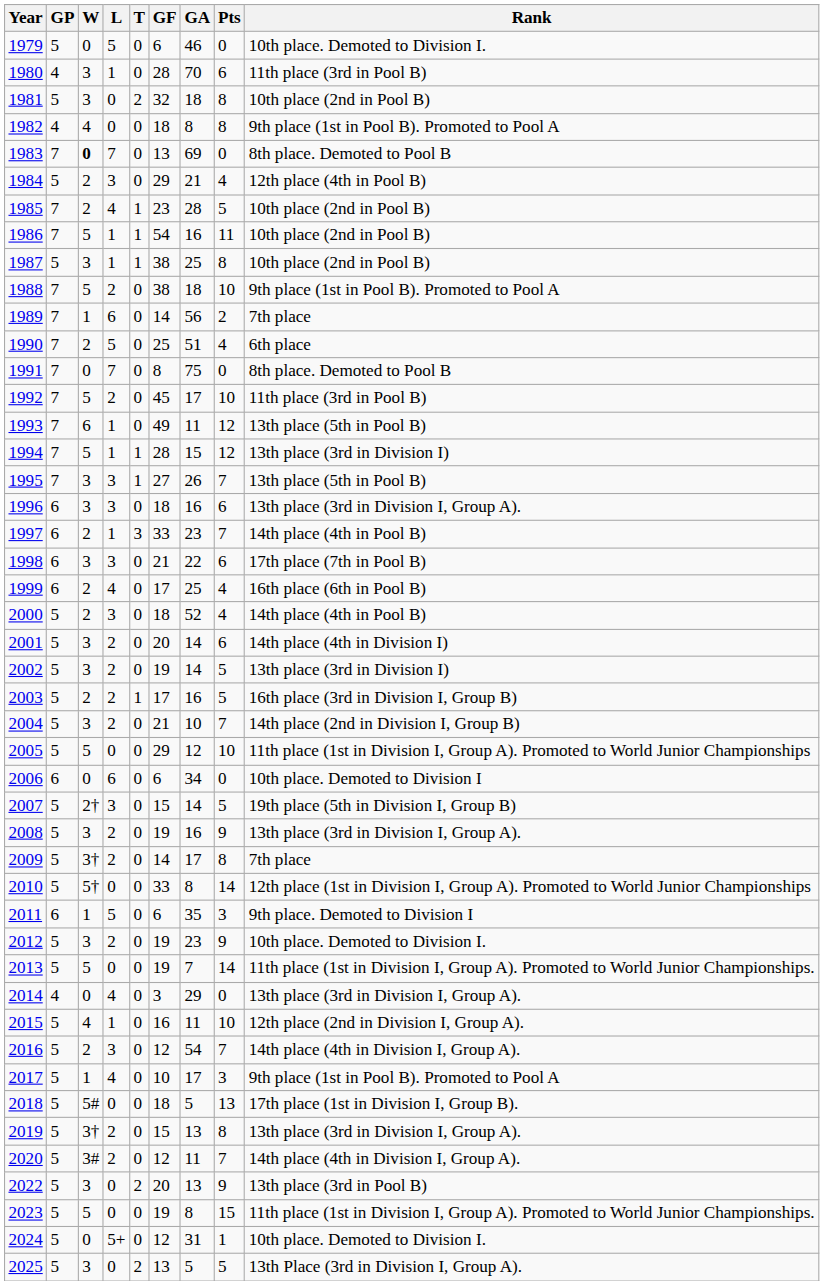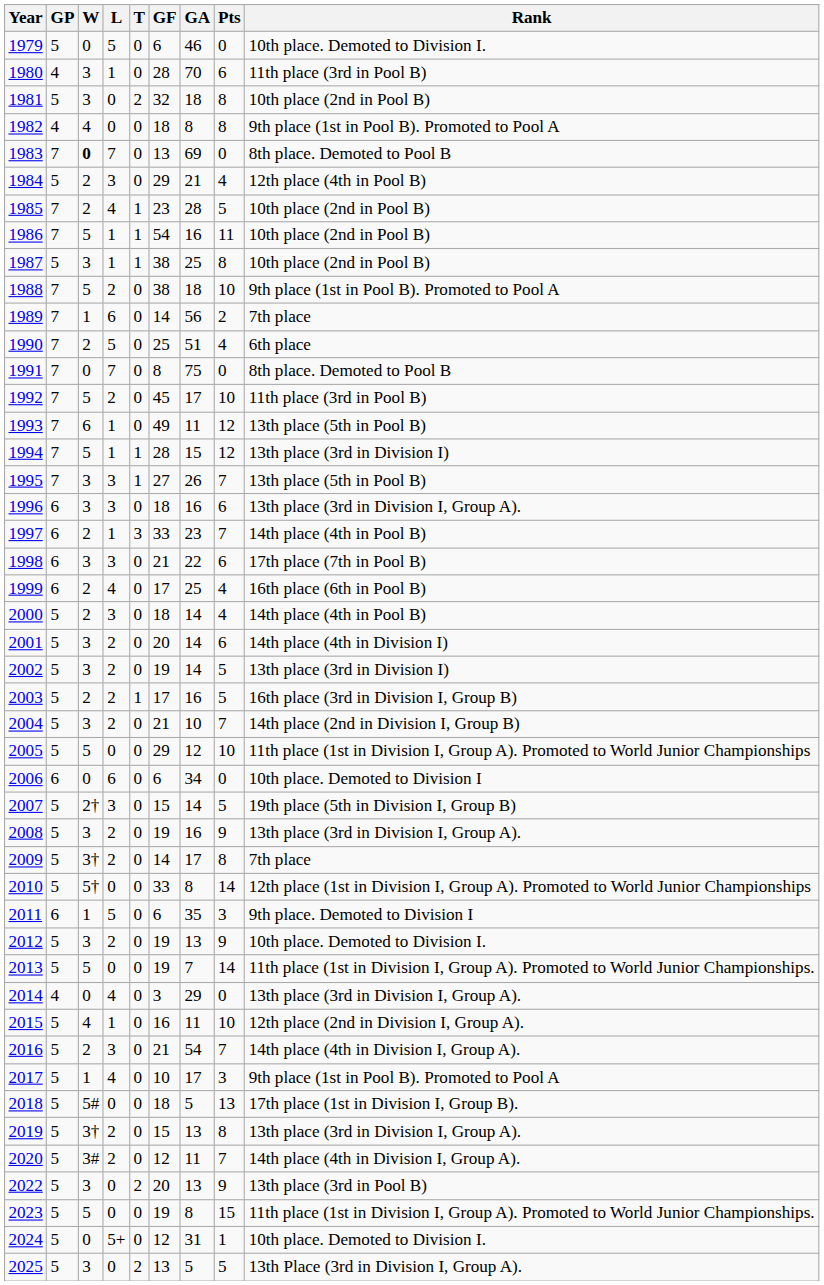2000 | GA: 52 -> 14
2012 | GA: 23 -> 13
2016 | GF: 12 -> 21
